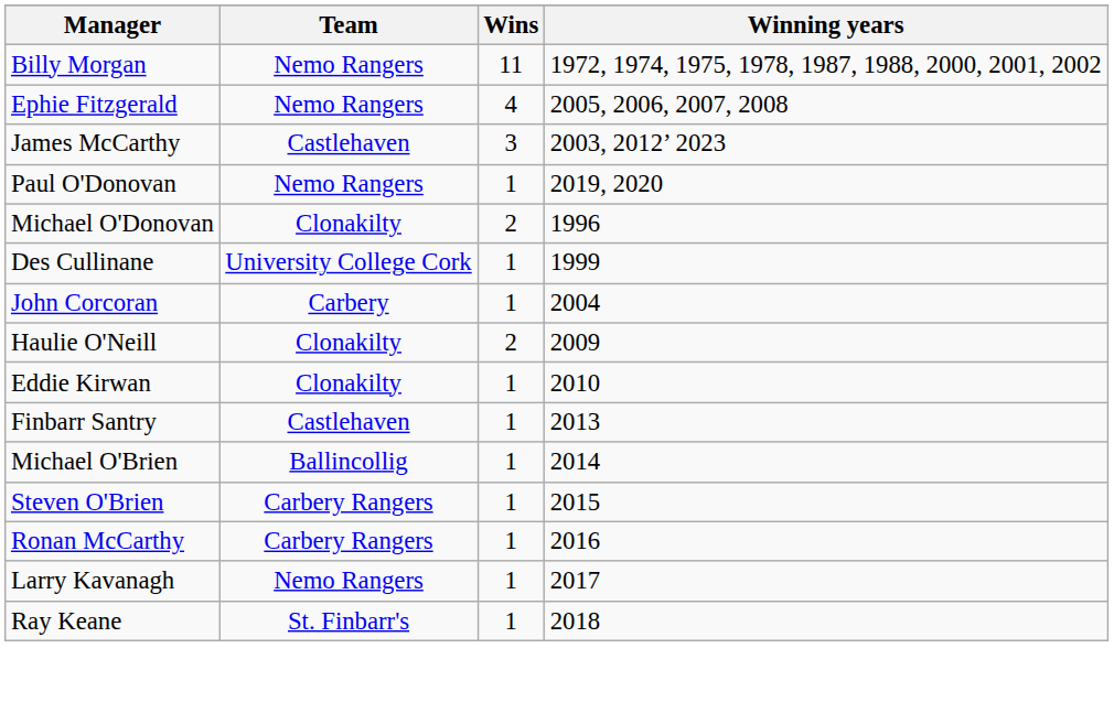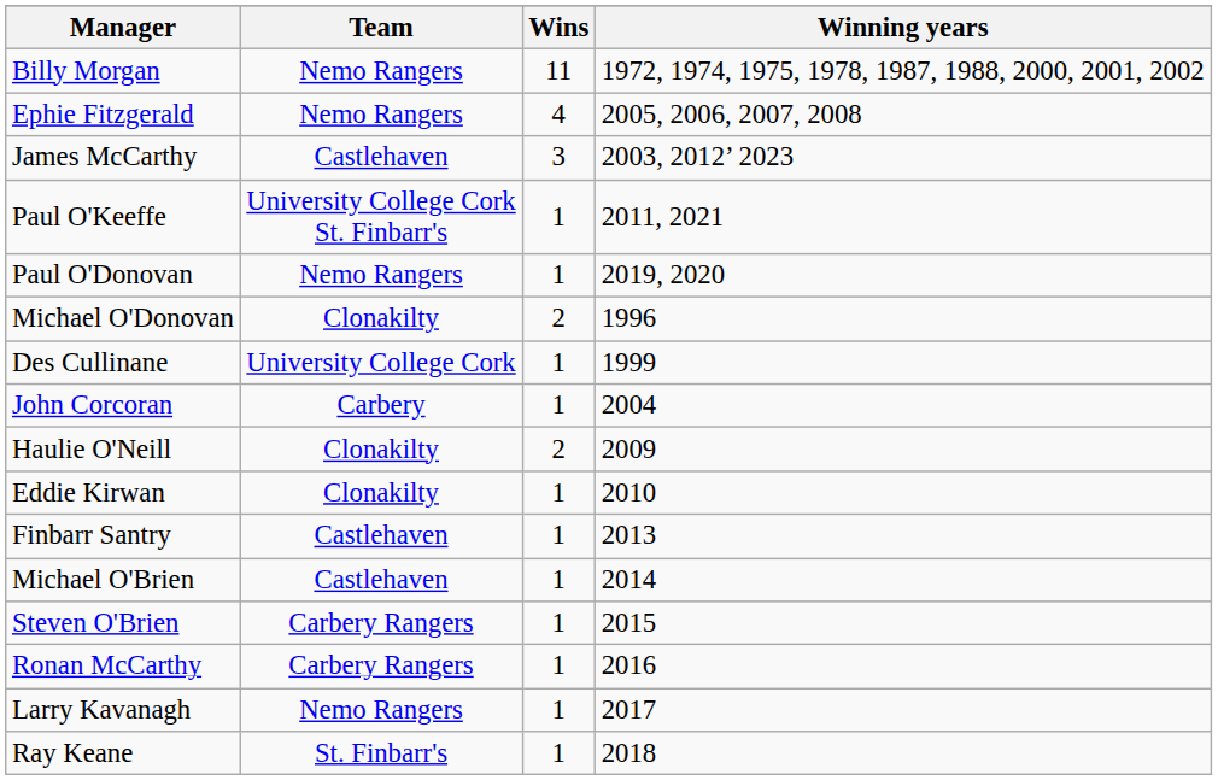+ row: Paul O'Keeffe | University College Cork St. Finbarr's | 1 | 2011, 2021
Michael O'Brien | Team: Ballincollig -> Castlehaven
